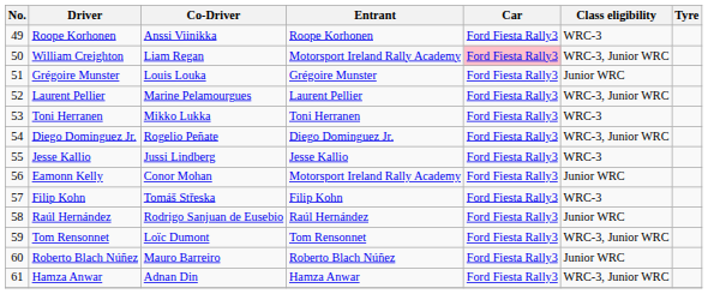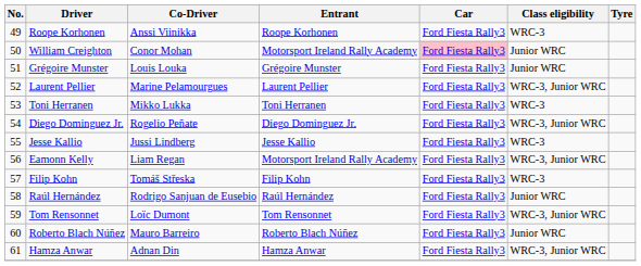William Creighton | Co-Driver: Liam Regan -> Conor Mohan
William Creighton | Class eligibility: WRC-3, Junior WRC -> Junior WRC
Eamonn Kelly | Co-Driver: Conor Mohan -> Liam Regan
Eamonn Kelly | Class eligibility: Junior WRC -> WRC-3, Junior WRC
